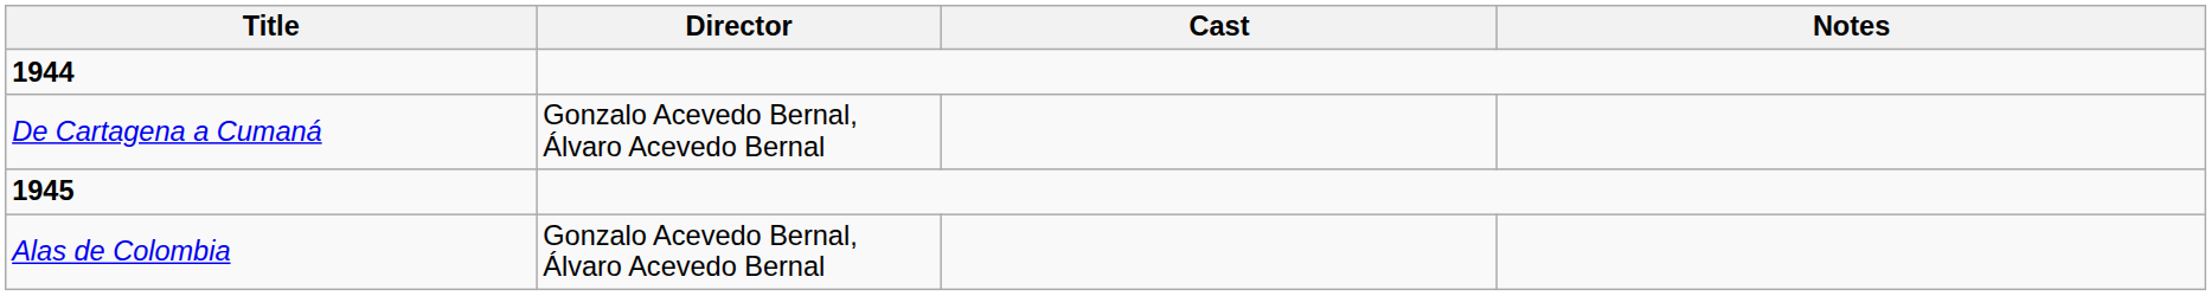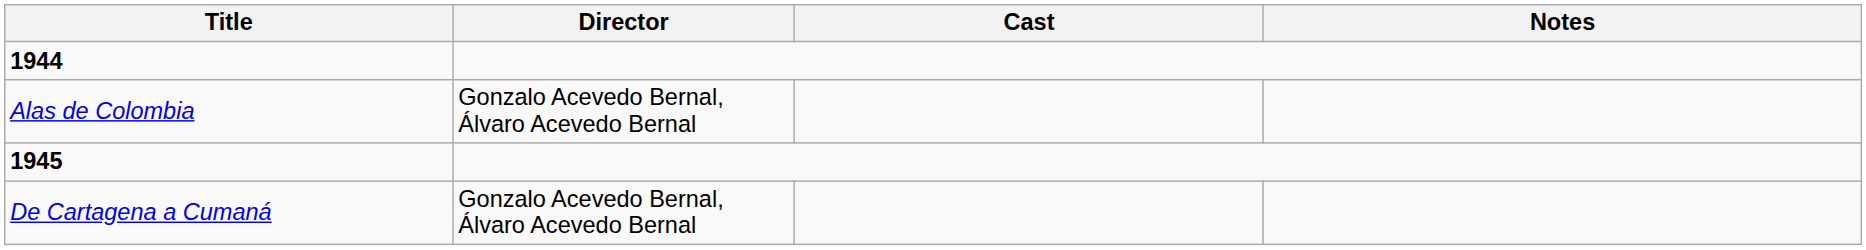rows swapped: Alas de Colombia <-> De Cartagena a Cumaná
